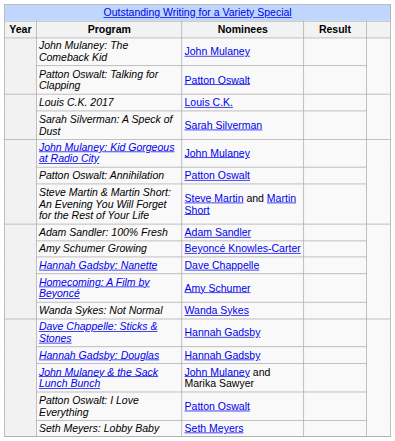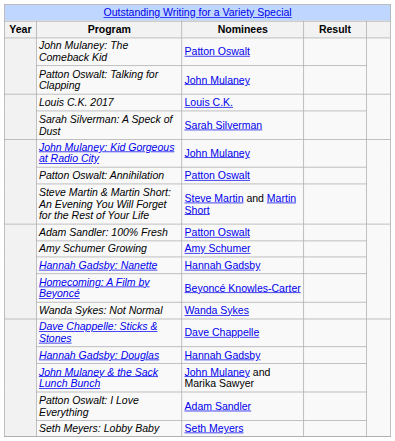John Mulaney: The Comeback Kid | column 3: John Mulaney -> Patton Oswalt
Patton Oswalt: Talking for Clapping | column 3: Patton Oswalt -> John Mulaney
Adam Sandler: 100% Fresh | column 3: Adam Sandler -> Patton Oswalt
Amy Schumer Growing | column 3: Beyoncé Knowles-Carter -> Amy Schumer
Hannah Gadsby: Nanette | column 3: Dave Chappelle -> Hannah Gadsby
Homecoming: A Film by Beyoncé | column 3: Amy Schumer -> Beyoncé Knowles-Carter
Dave Chappelle: Sticks & Stones | column 3: Hannah Gadsby -> Dave Chappelle
Patton Oswalt: I Love Everything | column 3: Patton Oswalt -> Adam Sandler
